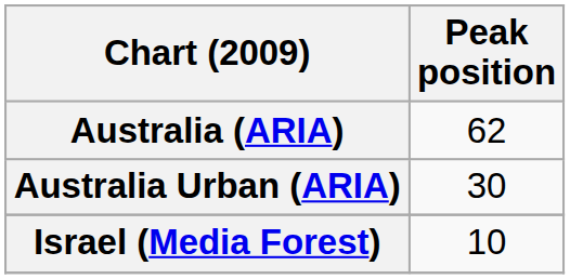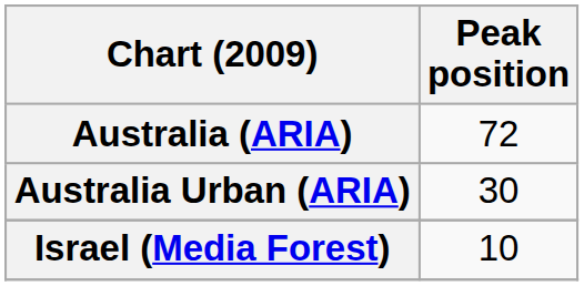Australia (ARIA) | Peak position: 62 -> 72
